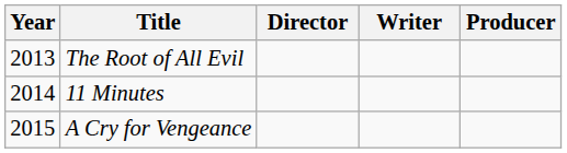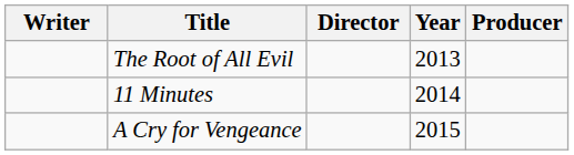columns swapped: Year <-> Writer
